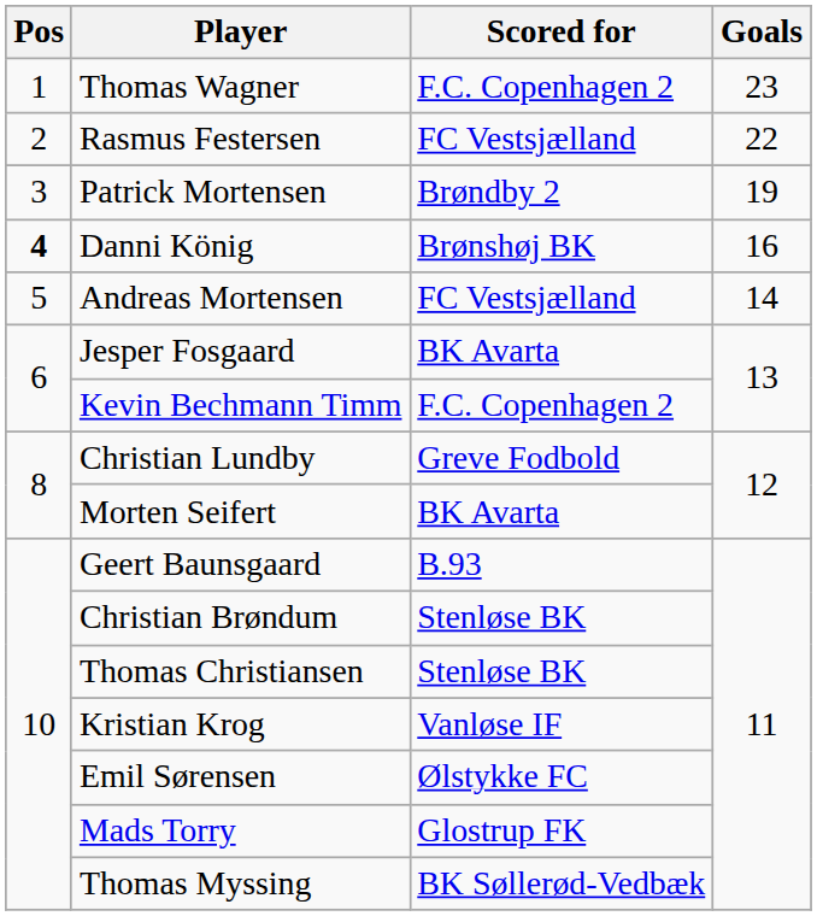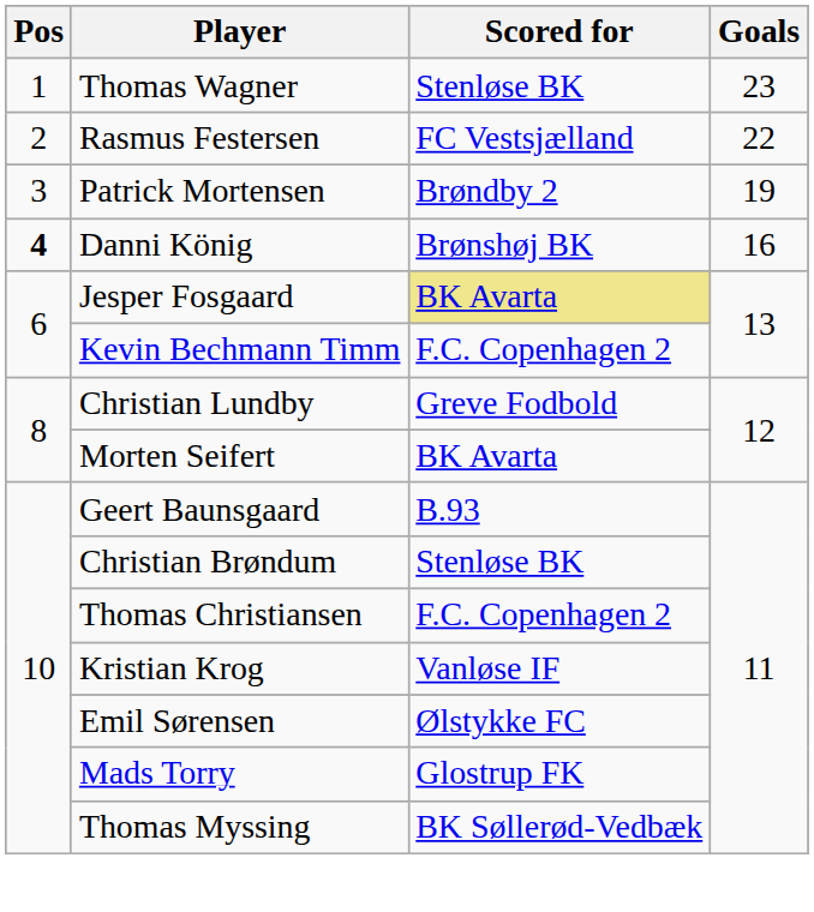Thomas Wagner | Scored for: F.C. Copenhagen 2 -> Stenløse BK
- row: 5 | Andreas Mortensen | FC Vestsjælland | 14
Jesper Fosgaard | Scored for: no background -> khaki background
Thomas Christiansen | Scored for: Stenløse BK -> F.C. Copenhagen 2
